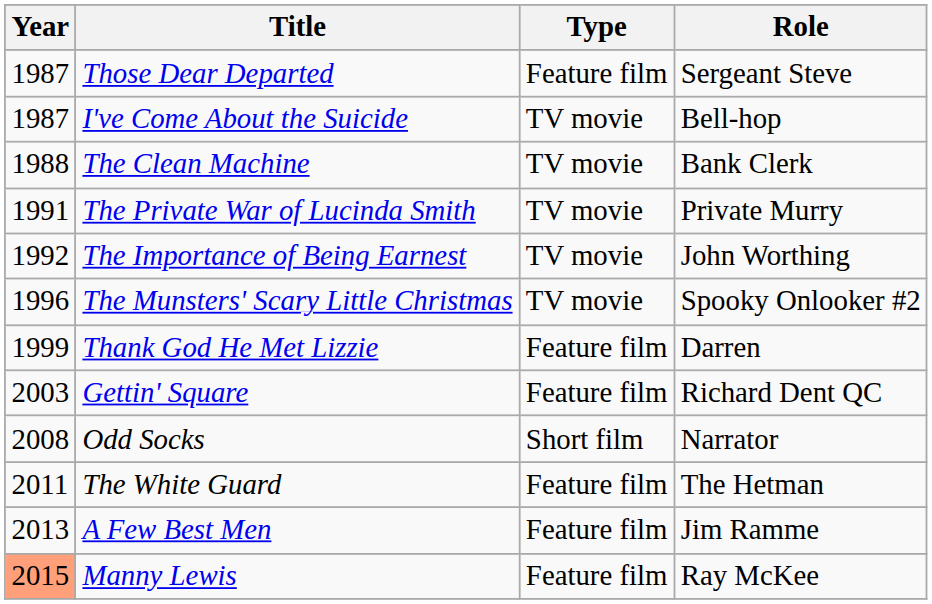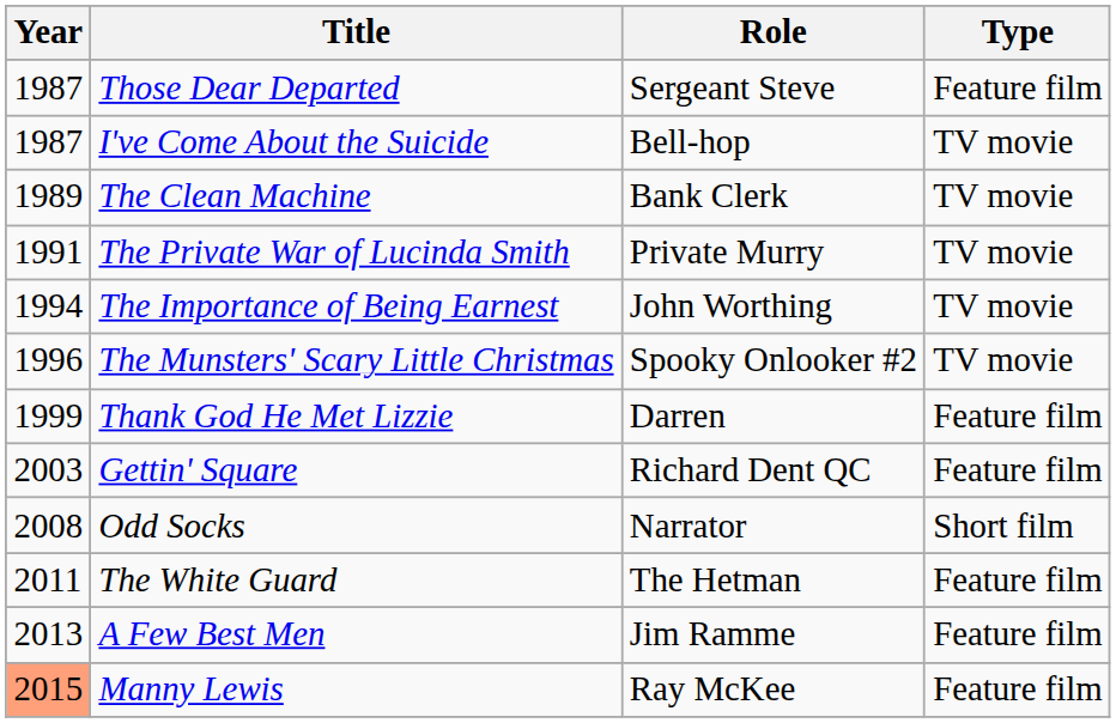columns swapped: Role <-> Type
The Clean Machine | Year: 1988 -> 1989
The Importance of Being Earnest | Year: 1992 -> 1994
